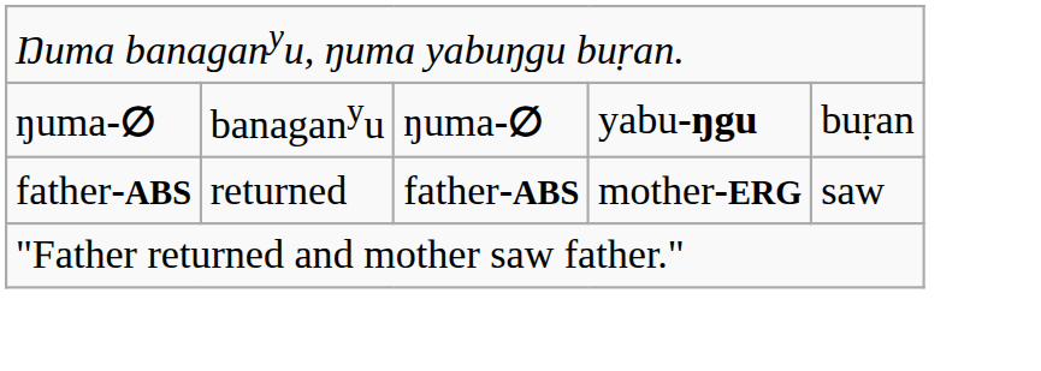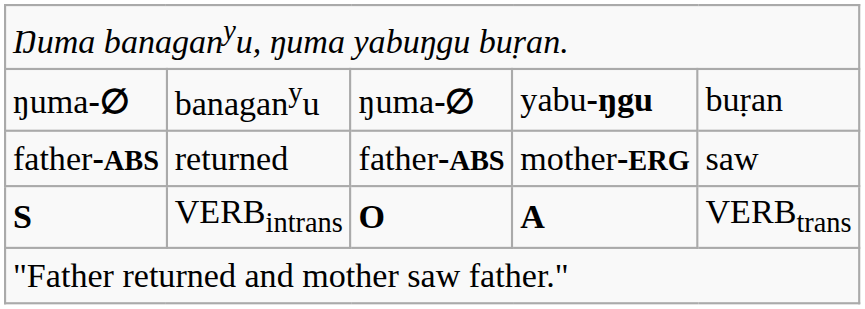+ row: S | VERBintrans | O | A | VERBtrans
